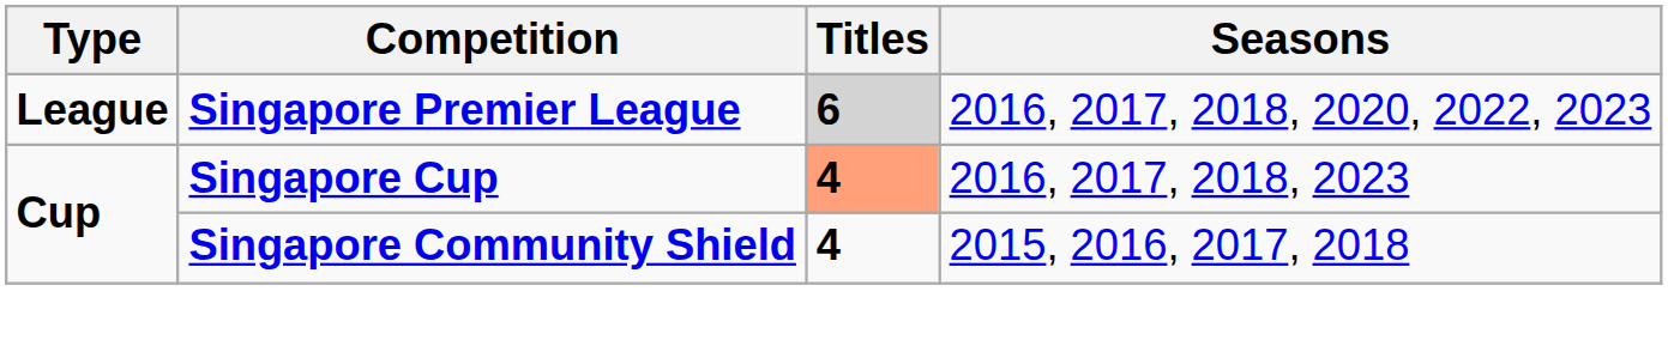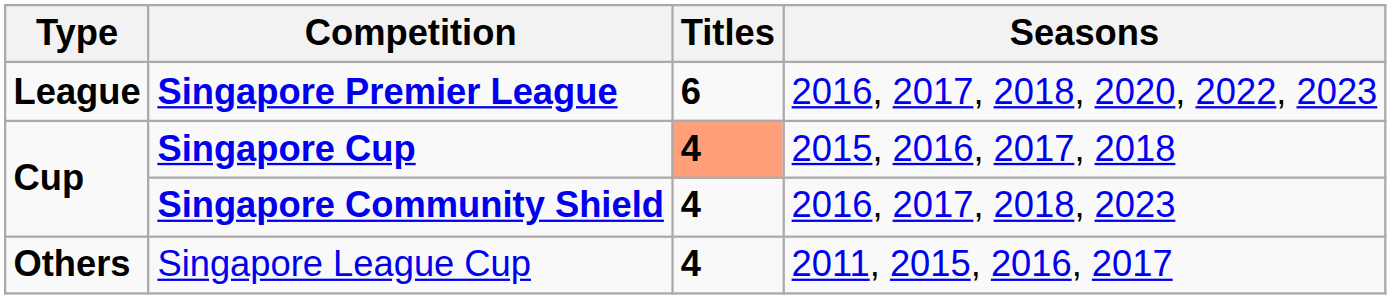Singapore Premier League | Titles: lightgrey background -> no background
Singapore Cup | Seasons: 2016, 2017, 2018, 2023 -> 2015, 2016, 2017, 2018
Singapore Community Shield | Seasons: 2015, 2016, 2017, 2018 -> 2016, 2017, 2018, 2023
+ row: Others | Singapore League Cup | 4 | 2011, 2015, 2016, 2017
